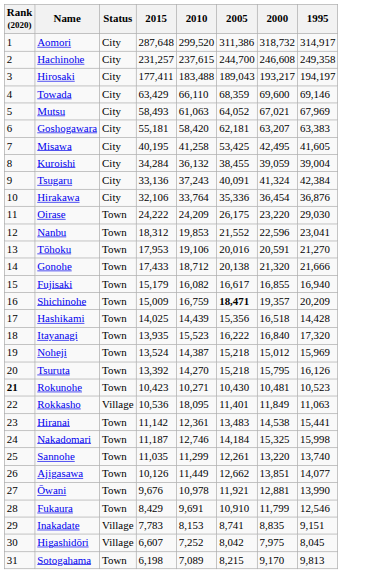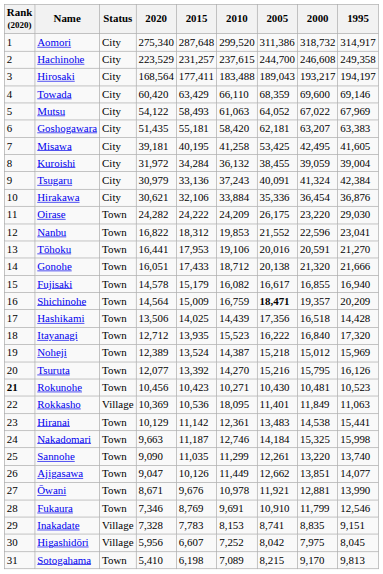+ column: 2020 | 275,340 | 223,529 | 168,564 | 60,420 | 54,122 | 51,435 | 39,181 | 31,972 | 30,979 | 30,621 | 24,282 | 16,822 | 16,441 | 16,051 | 14,578 | 14,564 | 13,506 | 12,712 | 12,389 | 12,077 | 10,456 | 10,369 | 10,129 | 9,663 | 9,090 | 9,047 | 8,671 | 7,346 | 7,328 | 5,956 | 5,410
Mutsu | 2000: 67,021 -> 67,022
Hirakawa | 2010: 33,764 -> 33,884
Hashikami | 2005: 15,356 -> 17,356
Tsuruta | 2005: 15,218 -> 15,216
Fukaura | 2015: 8,429 -> 8,769
